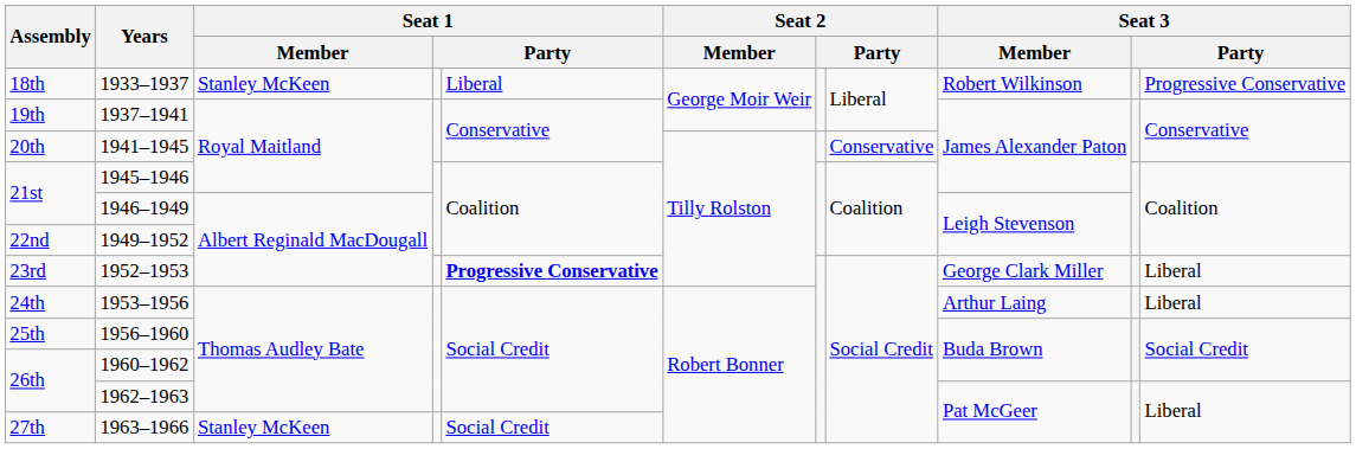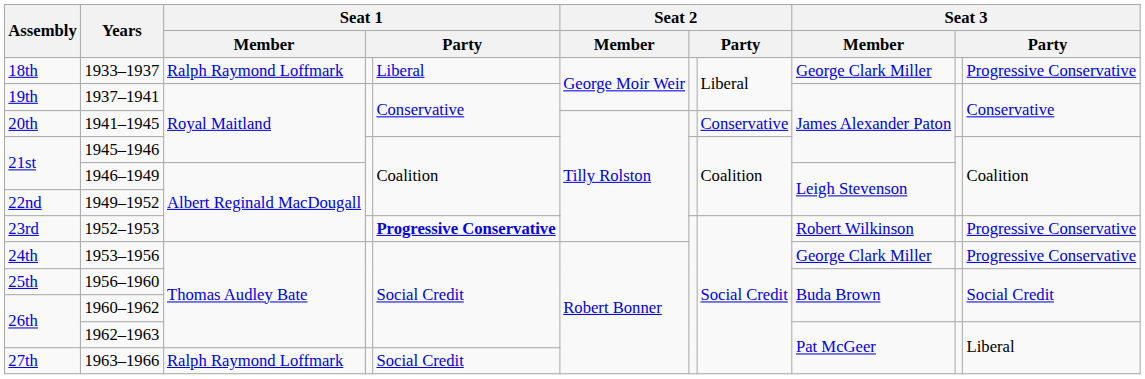1933–1937 | Seat 1 / Member: Stanley McKeen -> Ralph Raymond Loffmark
1933–1937 | Seat 3 / Member: Robert Wilkinson -> George Clark Miller
1952–1953 | Seat 3 / Member: George Clark Miller -> Robert Wilkinson
1952–1953 | column 11: Liberal -> Progressive Conservative
1953–1956 | Seat 3 / Member: Arthur Laing -> George Clark Miller
1953–1956 | column 11: Liberal -> Progressive Conservative
1963–1966 | Seat 1 / Member: Stanley McKeen -> Ralph Raymond Loffmark
